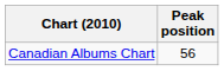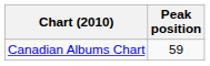Canadian Albums Chart | Peak position: 56 -> 59
